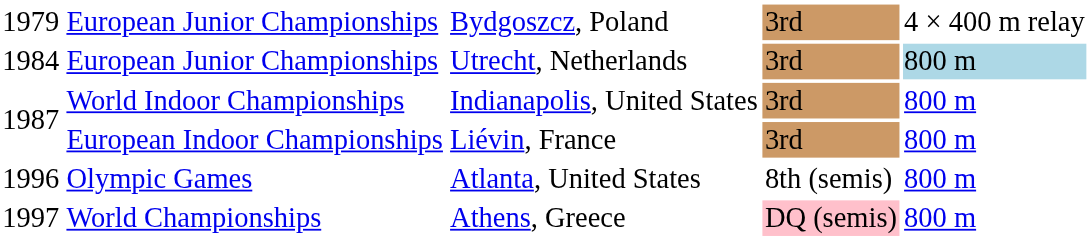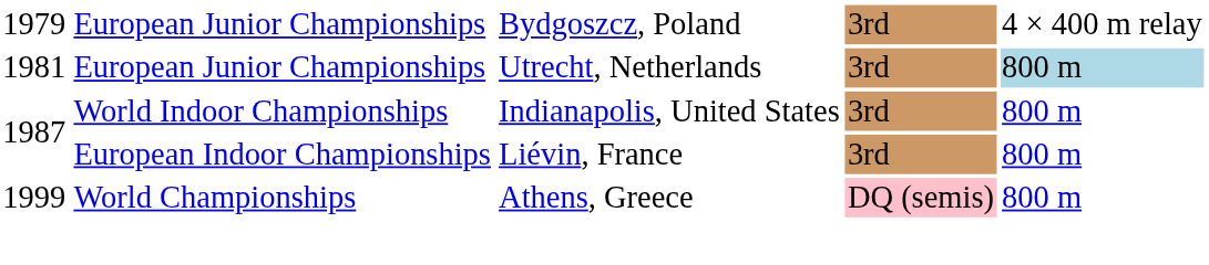European Junior Championships / Utrecht, Netherlands | column 1: 1984 -> 1981
- row: 1996 | Olympic Games | Atlanta, United States | 8th (semis) | 800 m
World Championships | column 1: 1997 -> 1999
